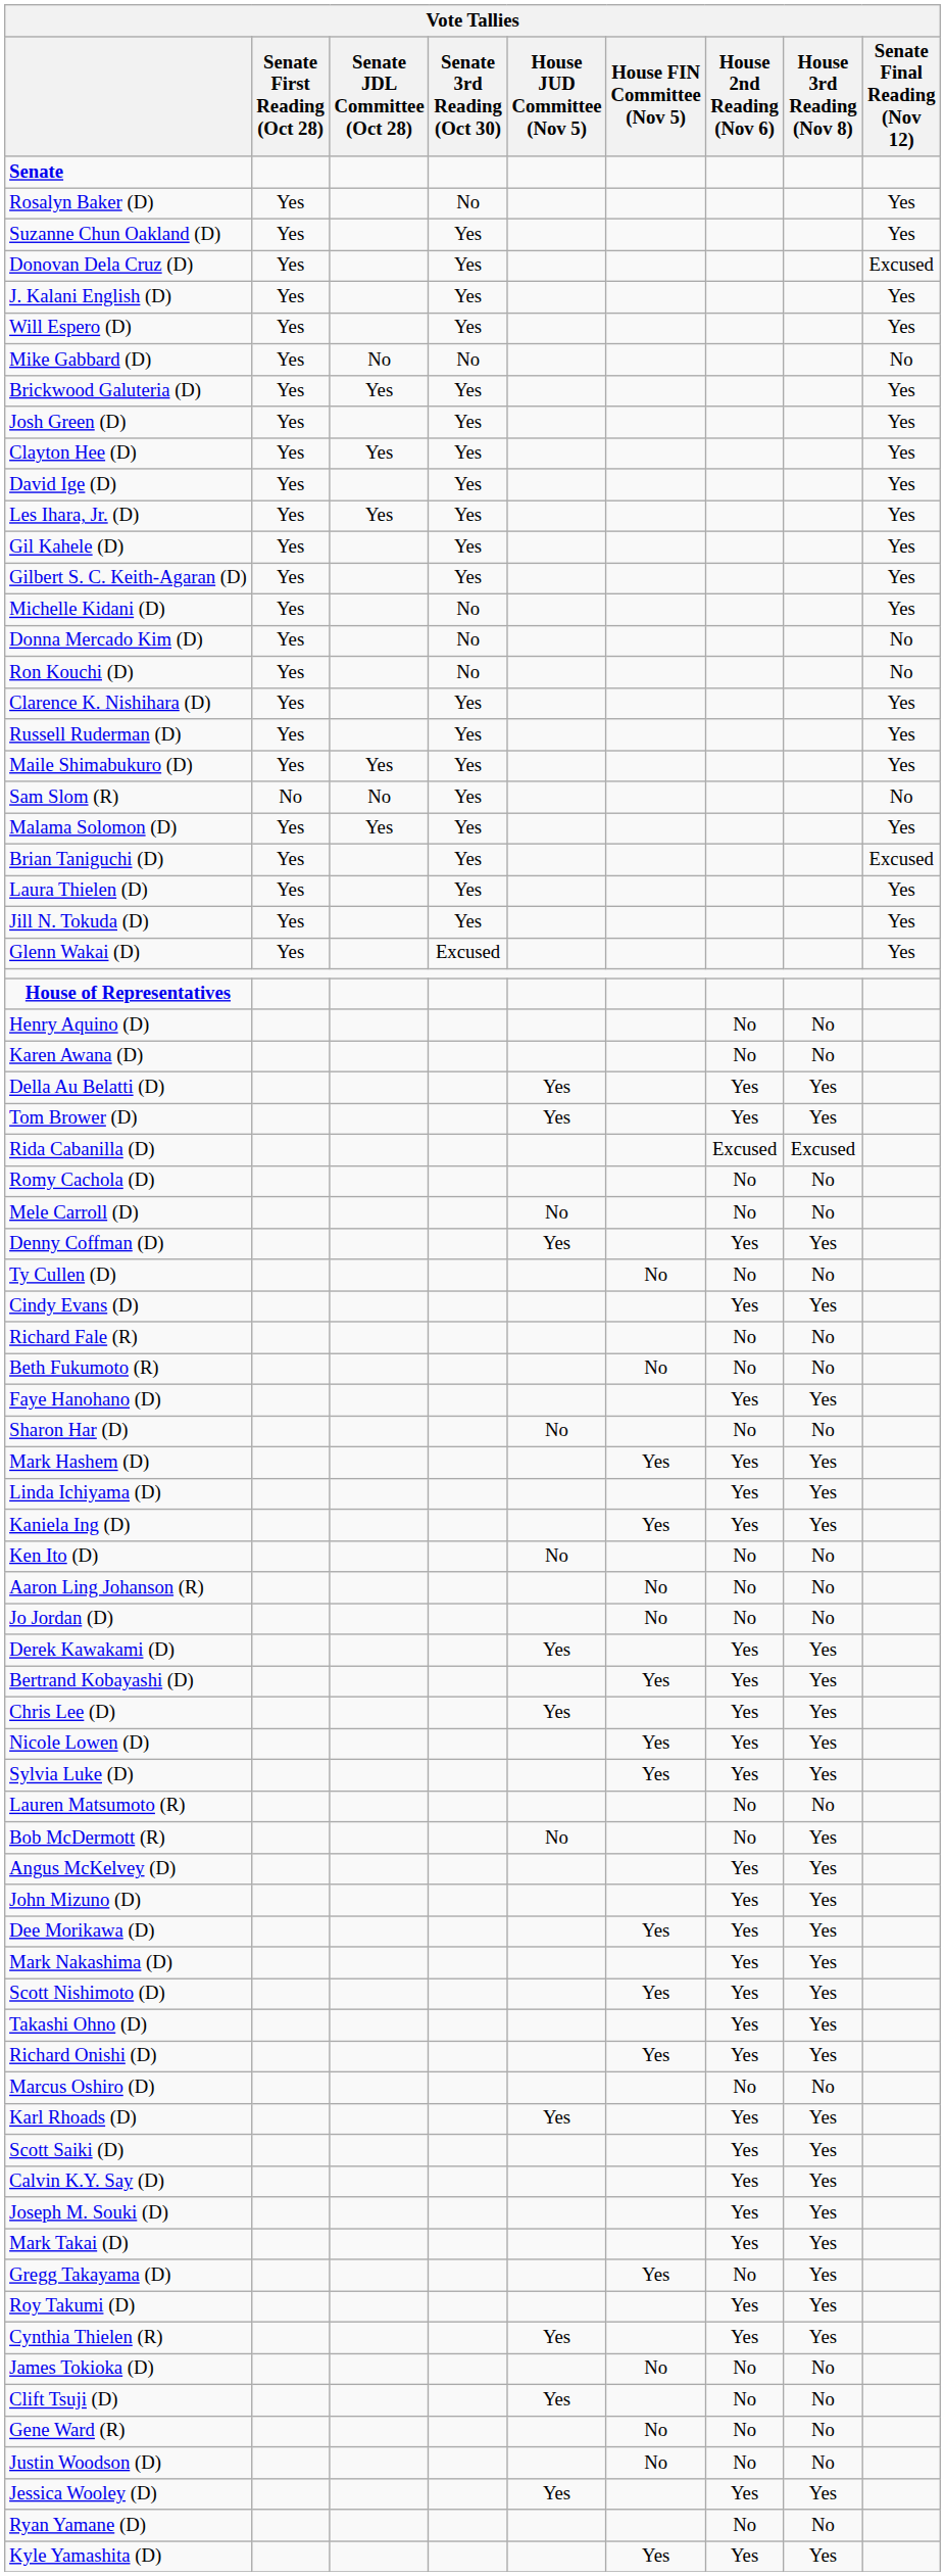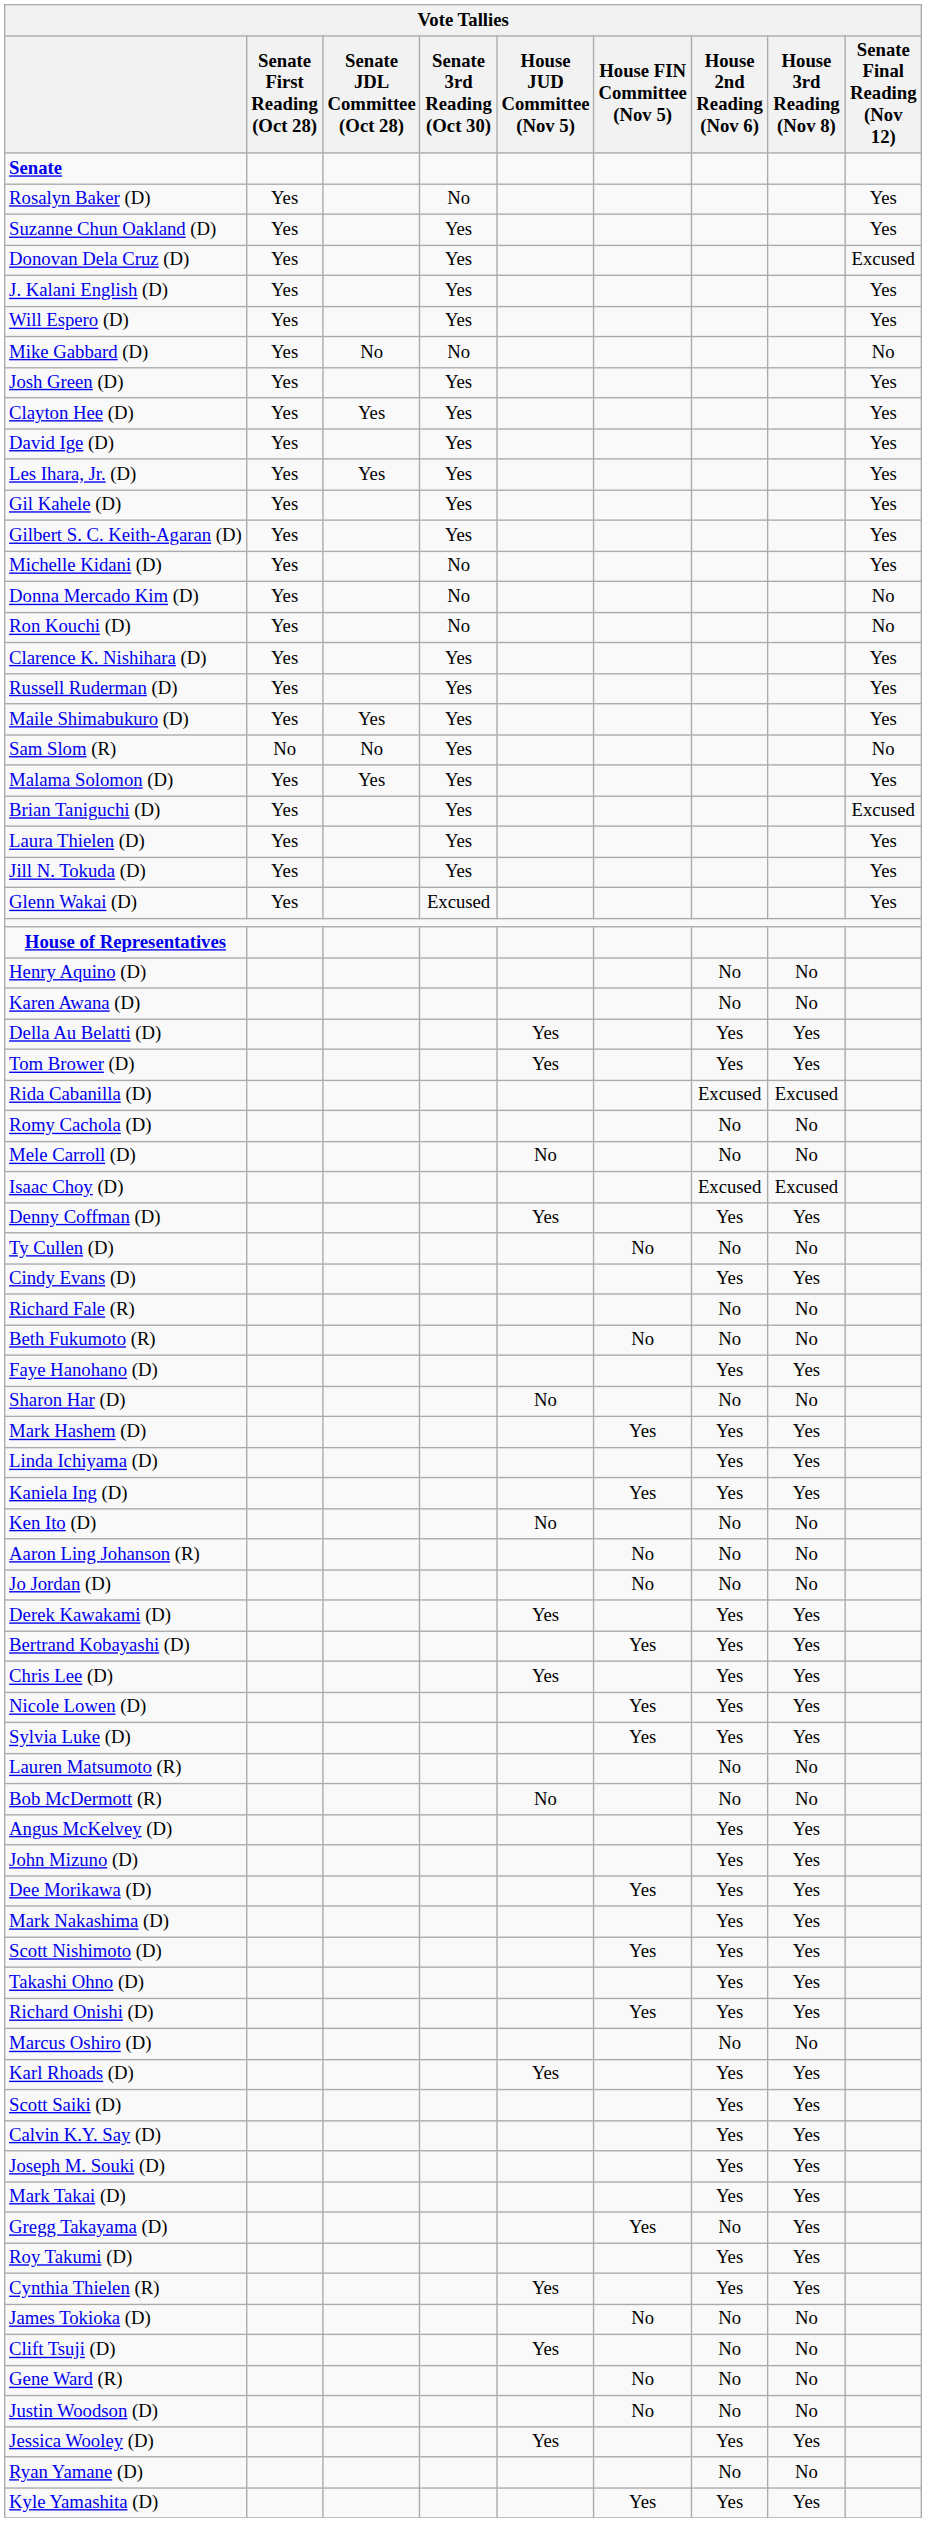- row: Brickwood Galuteria (D) | Yes | Yes | Yes | Yes
+ row: Isaac Choy (D) | Excused | Excused
Bob McDermott (R) | House 3rd Reading (Nov 8): Yes -> No
